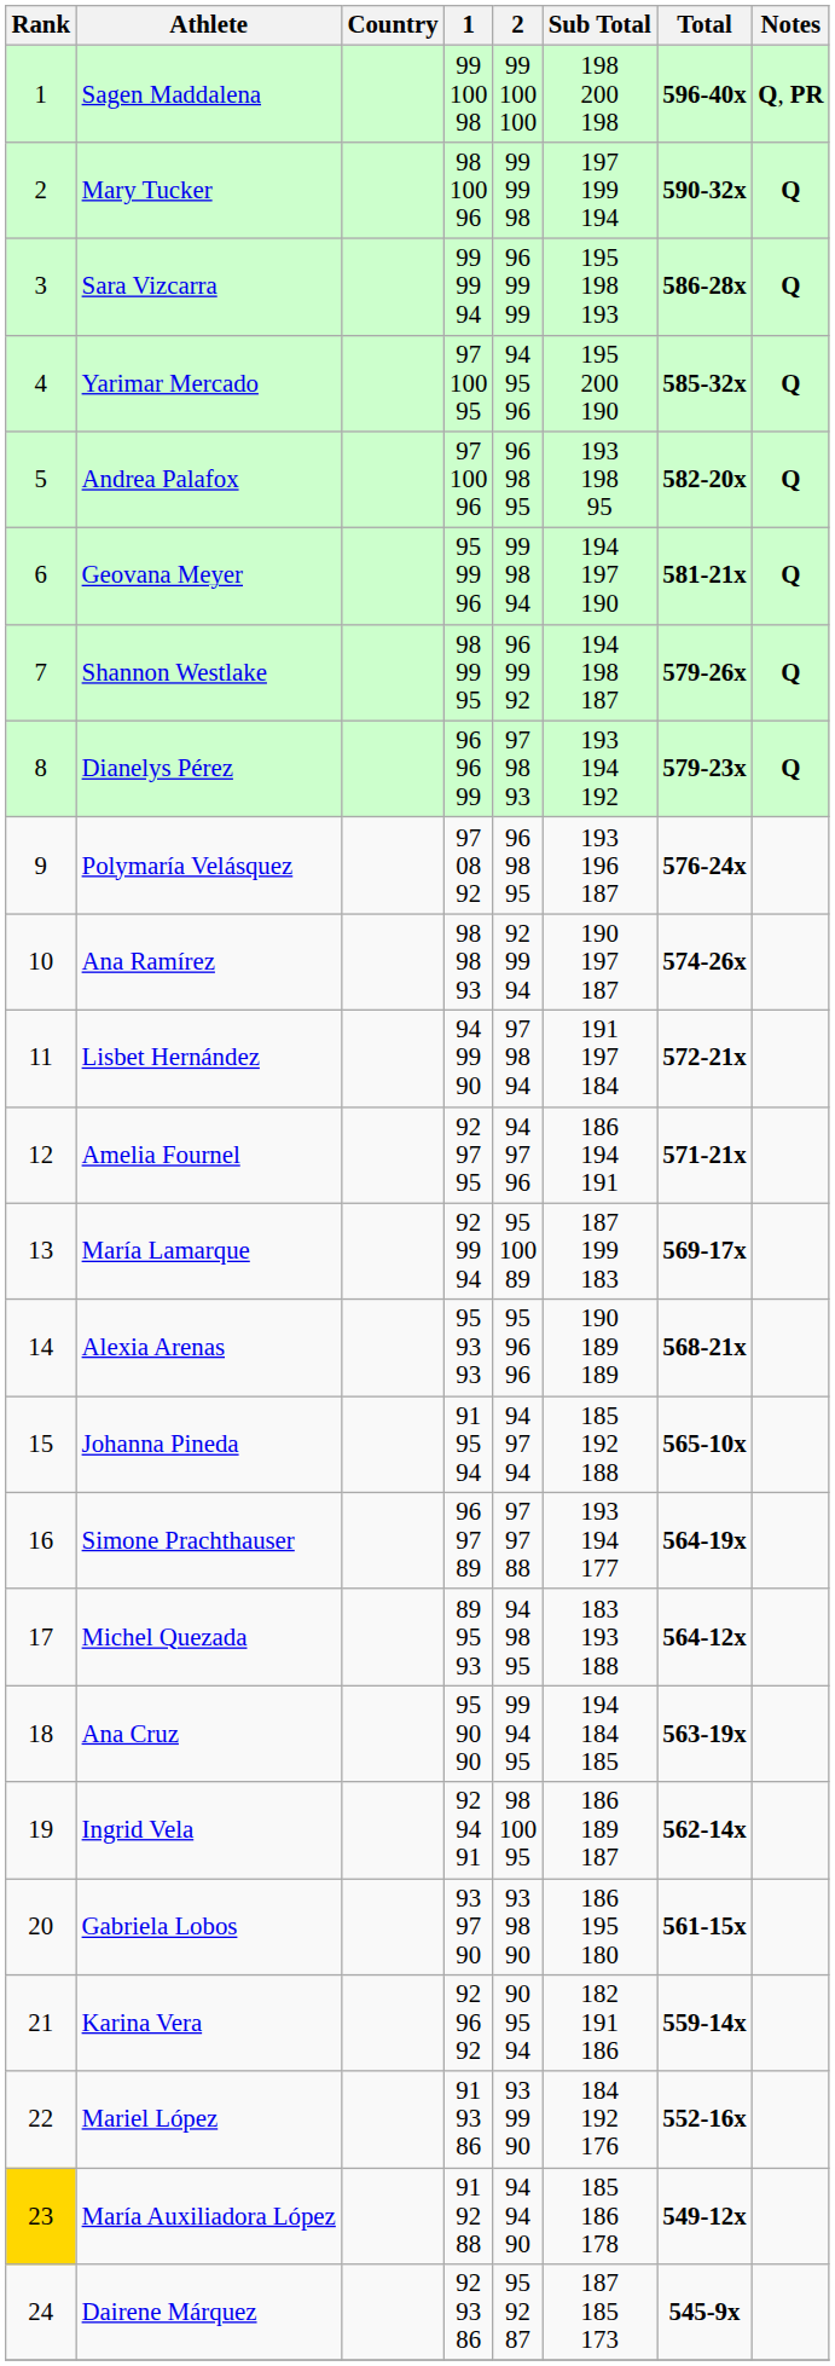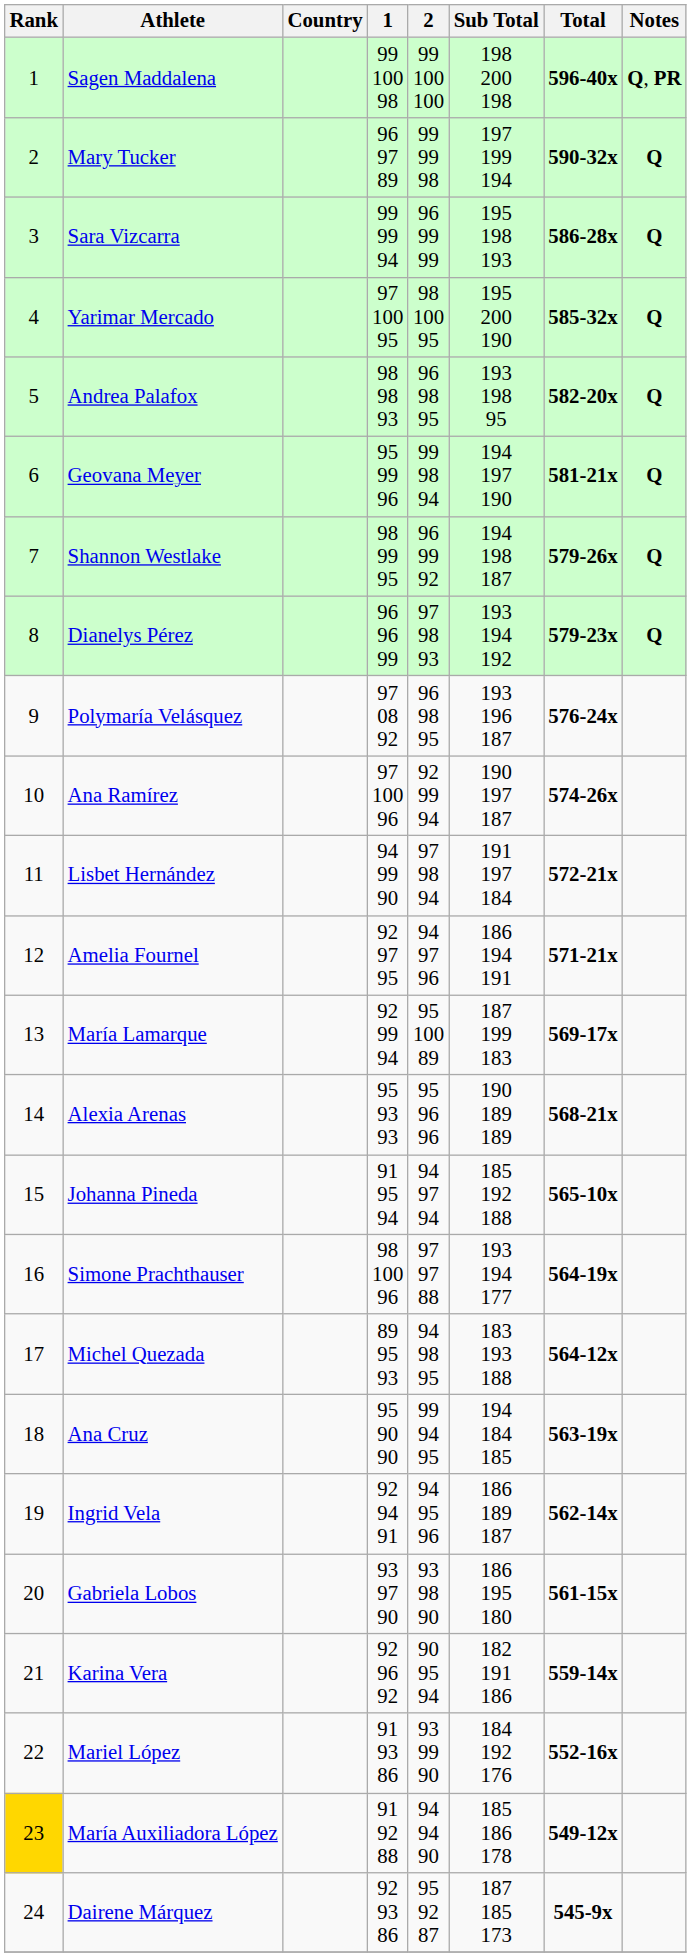Mary Tucker | 1: 98 100 96 -> 96 97 89
Yarimar Mercado | 2: 94 95 96 -> 98 100 95
Andrea Palafox | 1: 97 100 96 -> 98 98 93
Ana Ramírez | 1: 98 98 93 -> 97 100 96
Simone Prachthauser | 1: 96 97 89 -> 98 100 96
Ingrid Vela | 2: 98 100 95 -> 94 95 96
